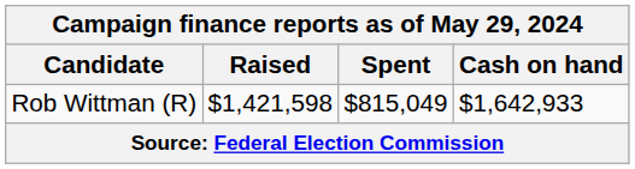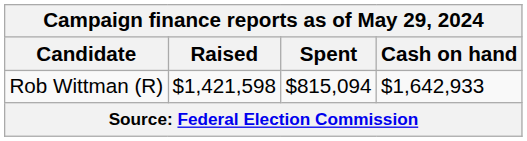Rob Wittman (R) | Spent: $815,049 -> $815,094
